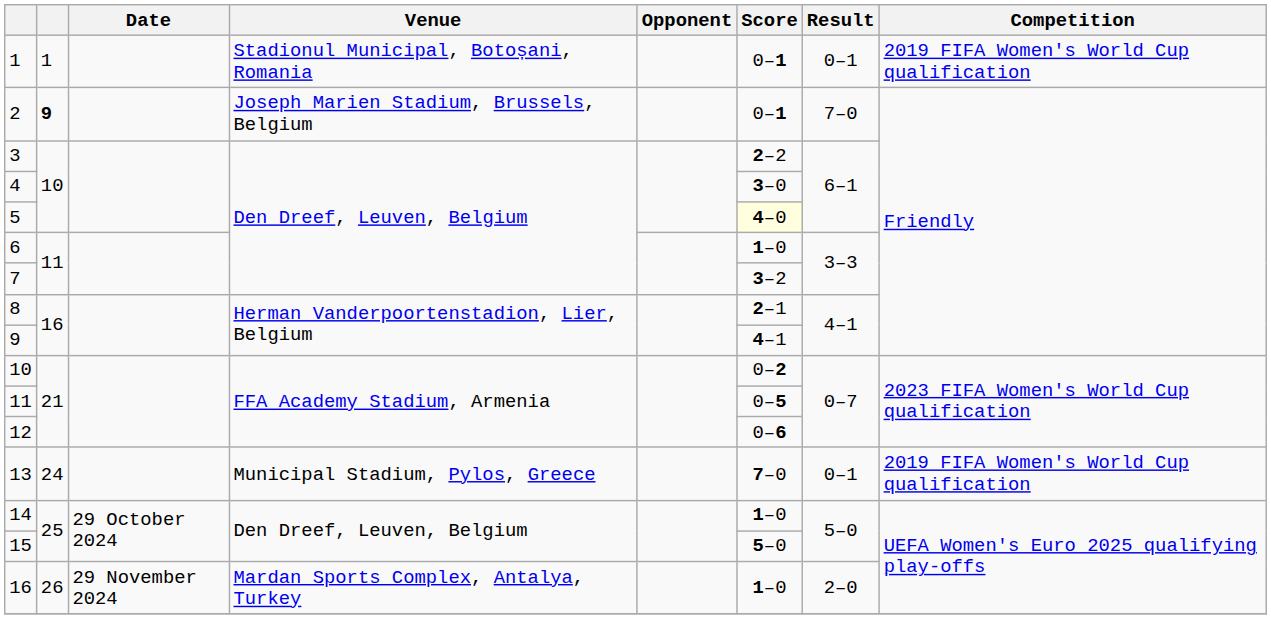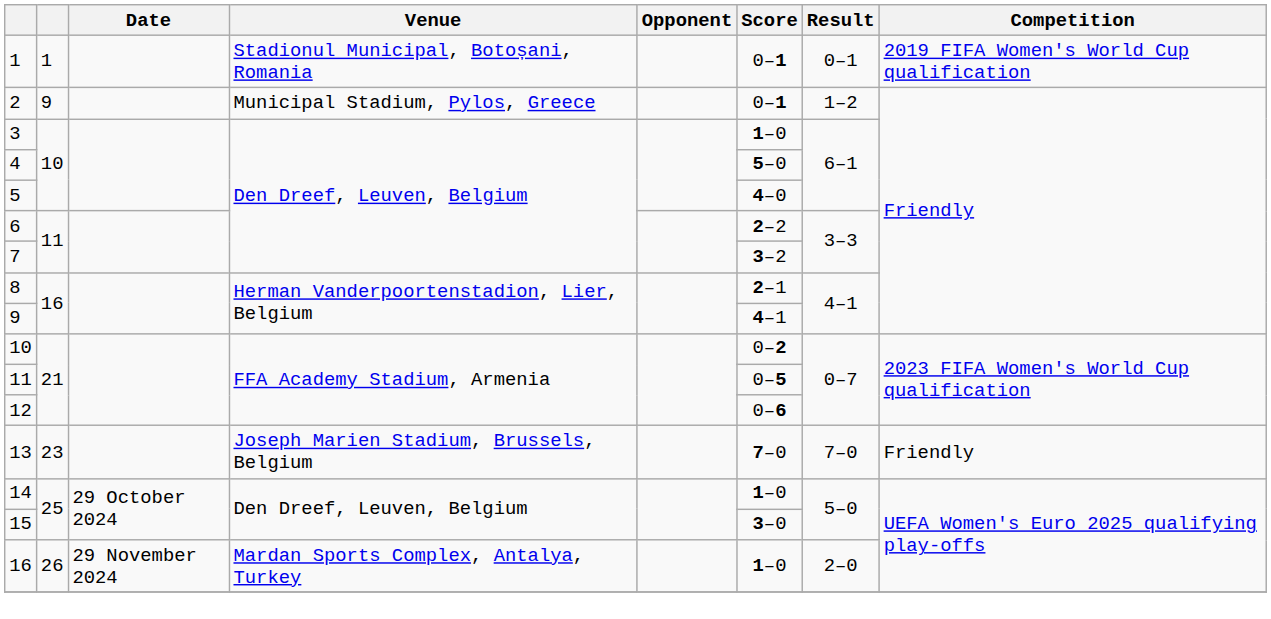2 | column 2: bold -> normal
2 | Venue: Joseph Marien Stadium, Brussels, Belgium -> Municipal Stadium, Pylos, Greece
2 | Result: 7–0 -> 1–2
3 | Score: 2–2 -> 1–0
4 | Score: 3–0 -> 5–0
5 | Score: lightyellow background -> no background
6 | Score: 1–0 -> 2–2
13 | column 2: 24 -> 23
13 | Venue: Municipal Stadium, Pylos, Greece -> Joseph Marien Stadium, Brussels, Belgium
13 | Result: 0–1 -> 7–0
13 | Competition: 2019 FIFA Women's World Cup qualification -> Friendly
15 | Score: 5–0 -> 3–0
